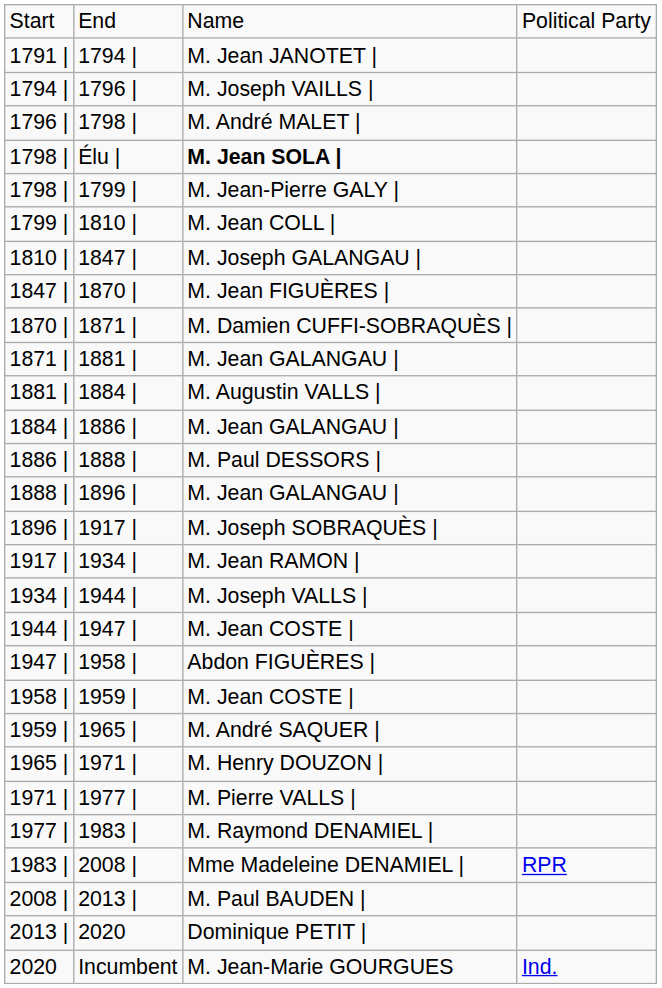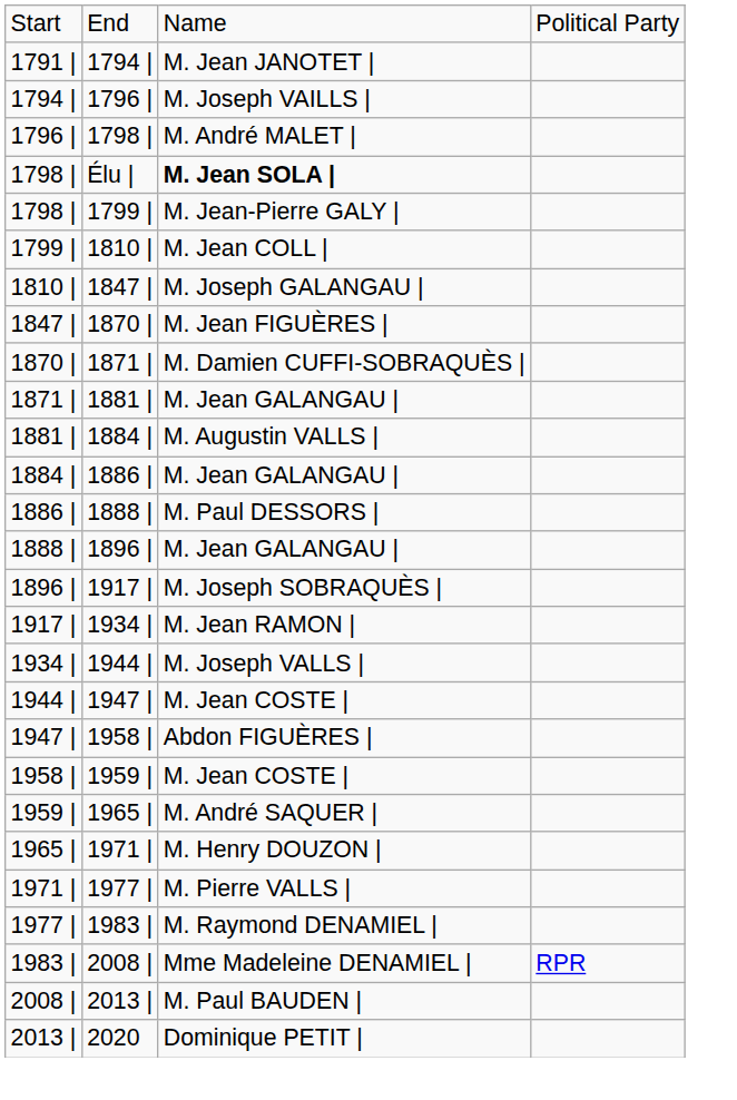- row: 2020 | Incumbent | M. Jean-Marie GOURGUES | Ind.
